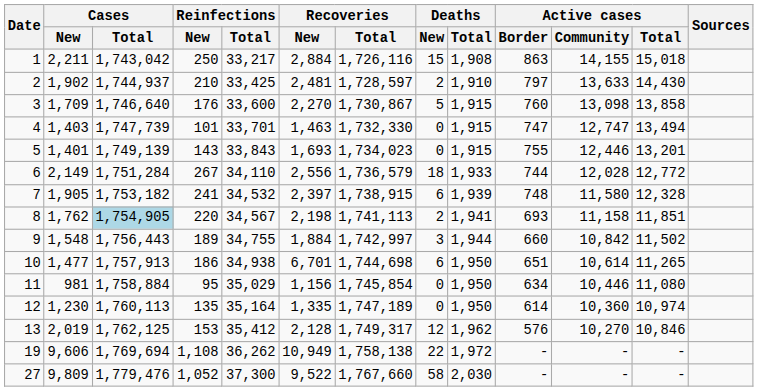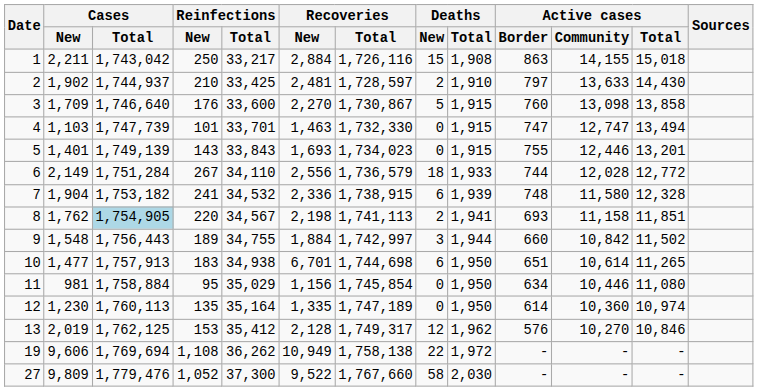4 | Cases / New: 1,403 -> 1,103
7 | Cases / New: 1,905 -> 1,904
7 | Recoveries / New: 2,397 -> 2,336
10 | Reinfections / New: 186 -> 183
